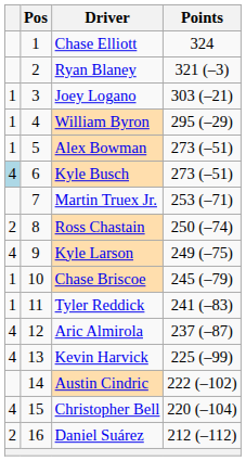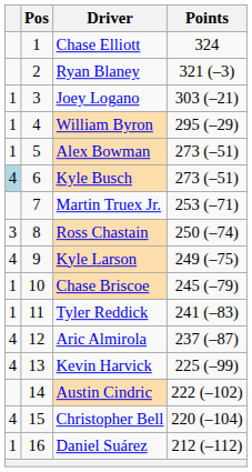Ross Chastain | column 1: 2 -> 3
Daniel Suárez | column 1: 2 -> 1
